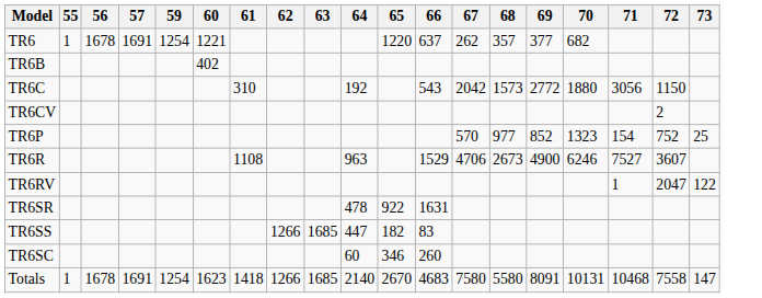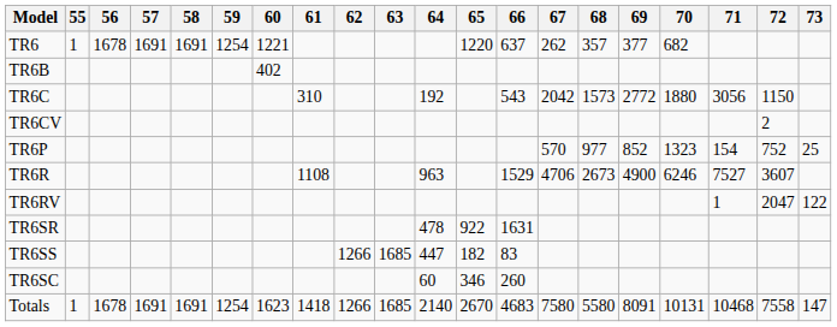+ column: 58 | 1691 | 1691
